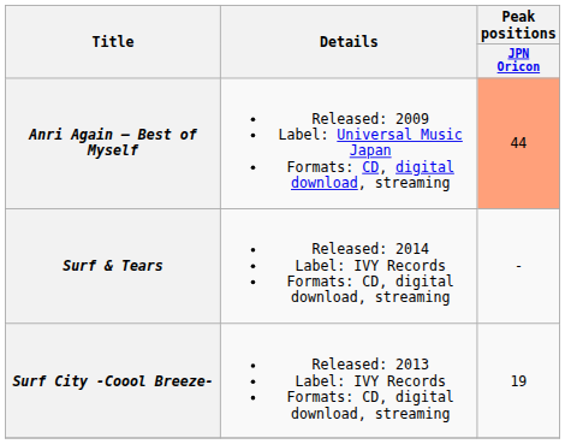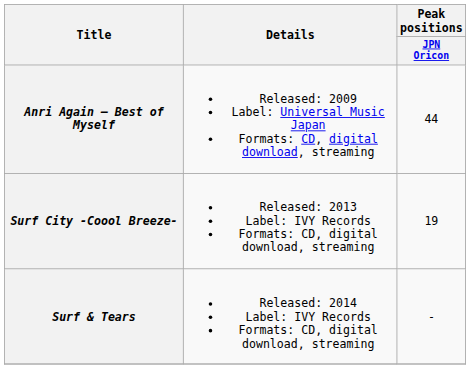Anri Again – Best of Myself | Peak positions / JPN Oricon: lightsalmon background -> no background
rows swapped: Surf City -Coool Breeze- <-> Surf & Tears
